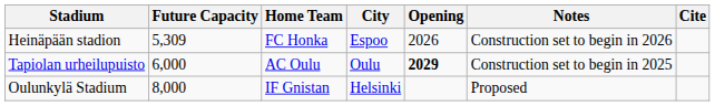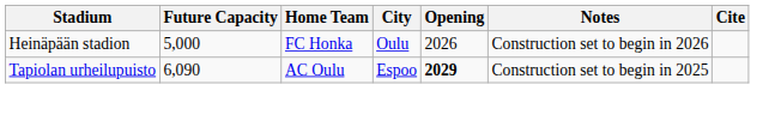Heinäpään stadion | Future Capacity: 5,309 -> 5,000
Heinäpään stadion | City: Espoo -> Oulu
Tapiolan urheilupuisto | Future Capacity: 6,000 -> 6,090
Tapiolan urheilupuisto | City: Oulu -> Espoo
- row: Oulunkylä Stadium | 8,000 | IF Gnistan | Helsinki | Proposed
